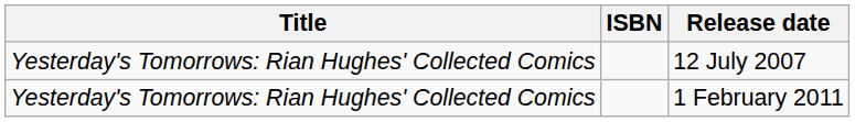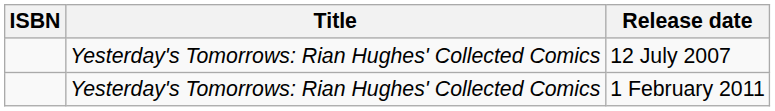columns swapped: Title <-> ISBN
